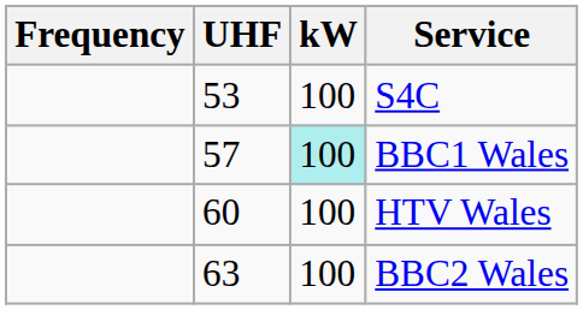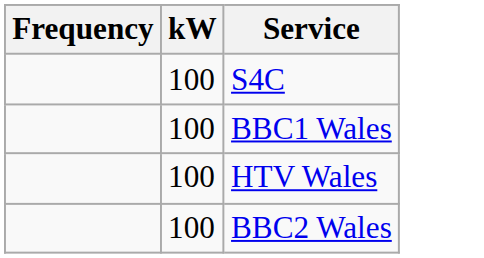- column: UHF | 53 | 57 | 60 | 63
BBC1 Wales | kW: paleturquoise background -> no background
